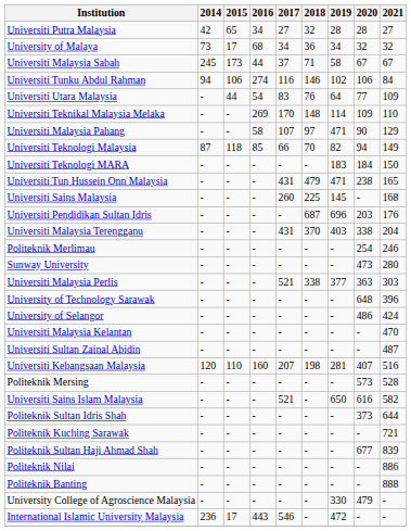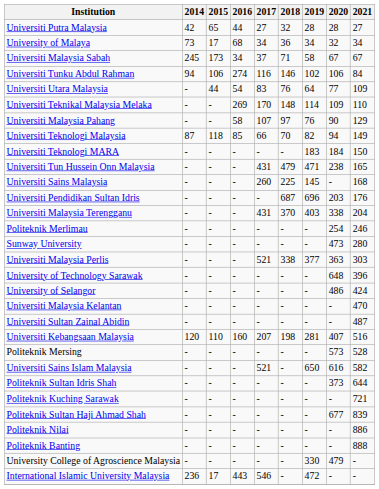Universiti Putra Malaysia | 2016: 34 -> 44
University of Malaya | 2021: 32 -> 34
Universiti Malaysia Sabah | 2016: 44 -> 34
Universiti Malaysia Pahang | 2019: 471 -> 76
